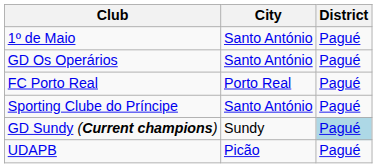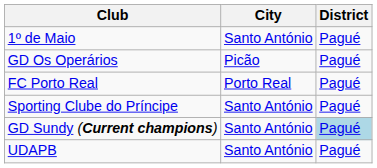GD Os Operários | City: Santo António -> Picão
GD Sundy (Current champions) | City: Sundy -> Santo António
UDAPB | City: Picão -> Santo António
